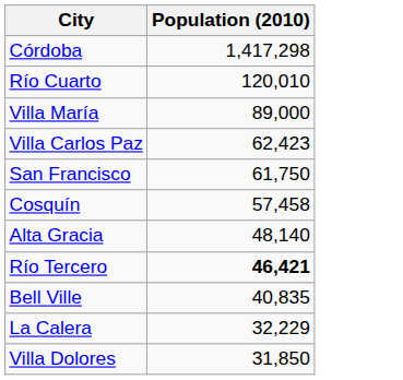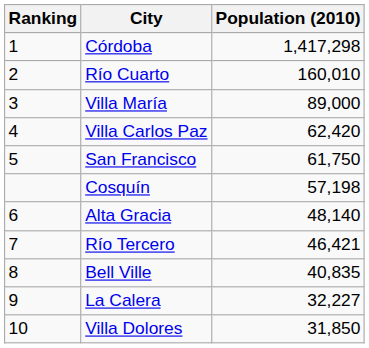+ column: Ranking | 1 | 2 | 3 | 4 | 5 | 6 | 7 | 8 | 9 | 10
Río Cuarto | Population (2010): 120,010 -> 160,010
Villa Carlos Paz | Population (2010): 62,423 -> 62,420
Cosquín | Population (2010): 57,458 -> 57,198
Río Tercero | Population (2010): bold -> normal
La Calera | Population (2010): 32,229 -> 32,227
